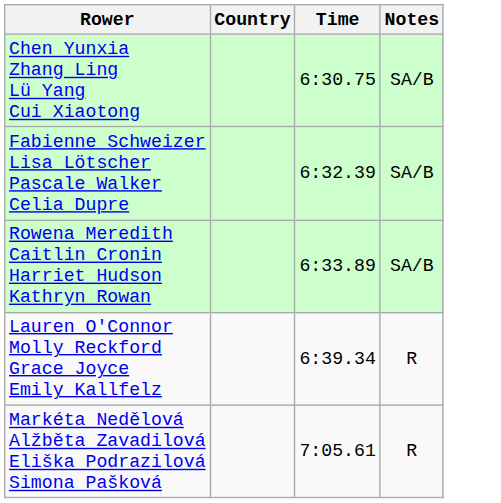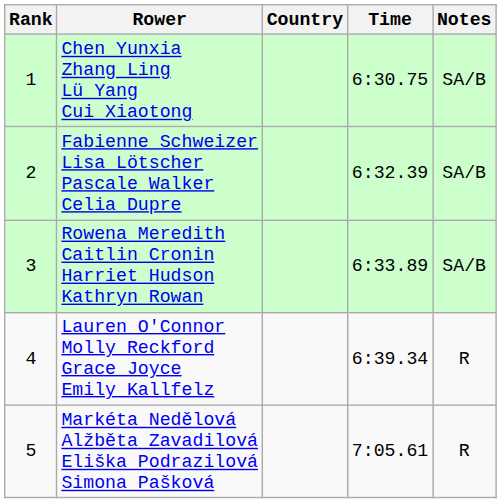+ column: Rank | 1 | 2 | 3 | 4 | 5
